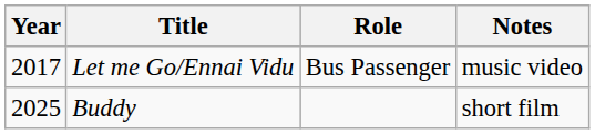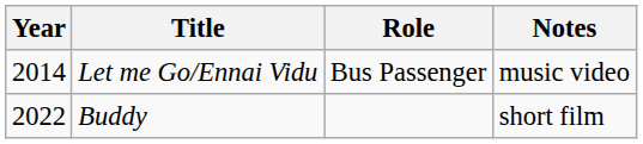Let me Go/Ennai Vidu | Year: 2017 -> 2014
Buddy | Year: 2025 -> 2022
